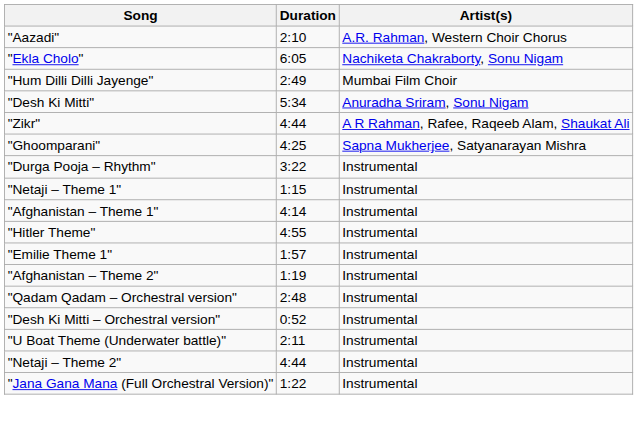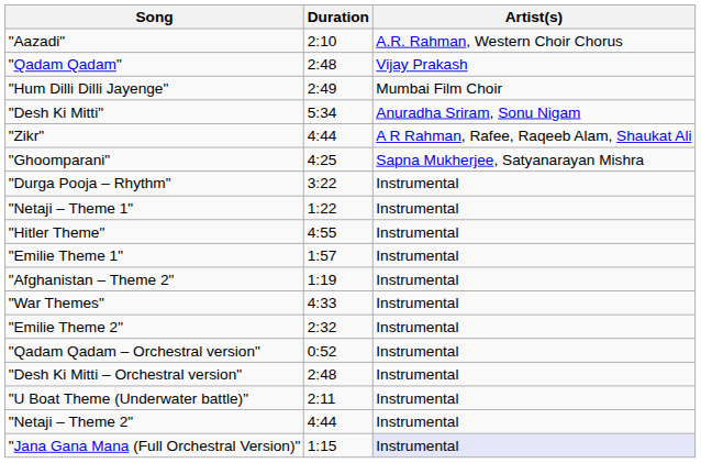+ row: "Qadam Qadam" | 2:48 | Vijay Prakash
- row: "Ekla Cholo" | 6:05 | Nachiketa Chakraborty, Sonu Nigam
"Netaji – Theme 1" | Duration: 1:15 -> 1:22
- row: "Afghanistan – Theme 1" | 4:14 | Instrumental
+ row: "War Themes" | 4:33 | Instrumental
+ row: "Emilie Theme 2" | 2:32 | Instrumental
"Qadam Qadam – Orchestral version" | Duration: 2:48 -> 0:52
"Desh Ki Mitti – Orchestral version" | Duration: 0:52 -> 2:48
"Jana Gana Mana (Full Orchestral Version)" | Duration: 1:22 -> 1:15
"Jana Gana Mana (Full Orchestral Version)" | Artist(s): no background -> lavender background
